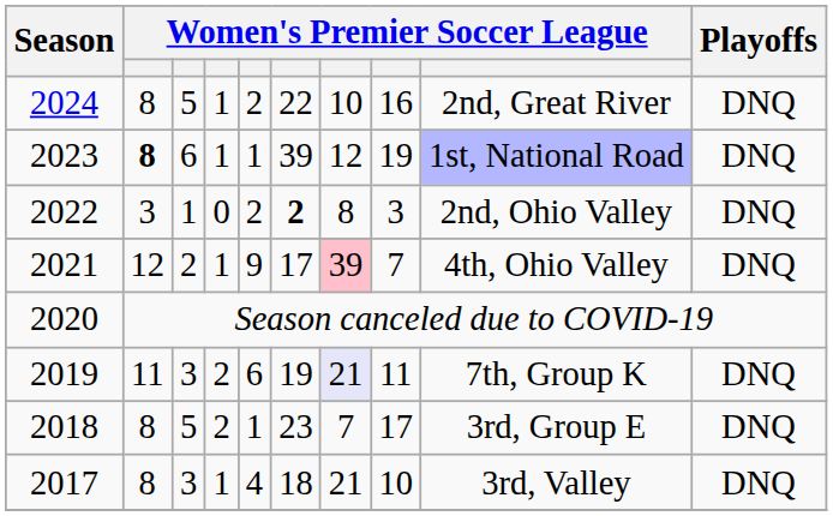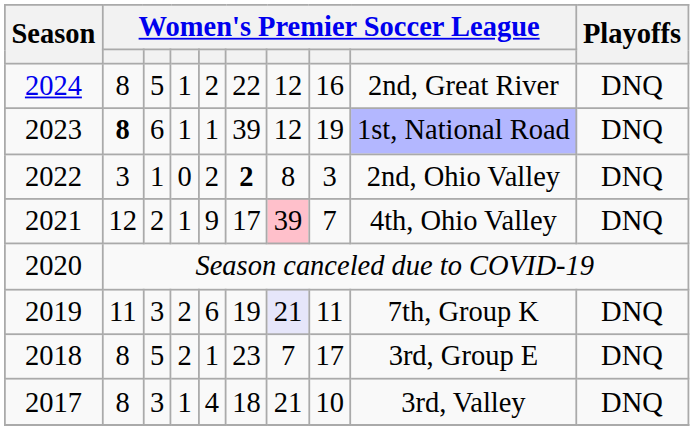2024 | column 7: 10 -> 12
